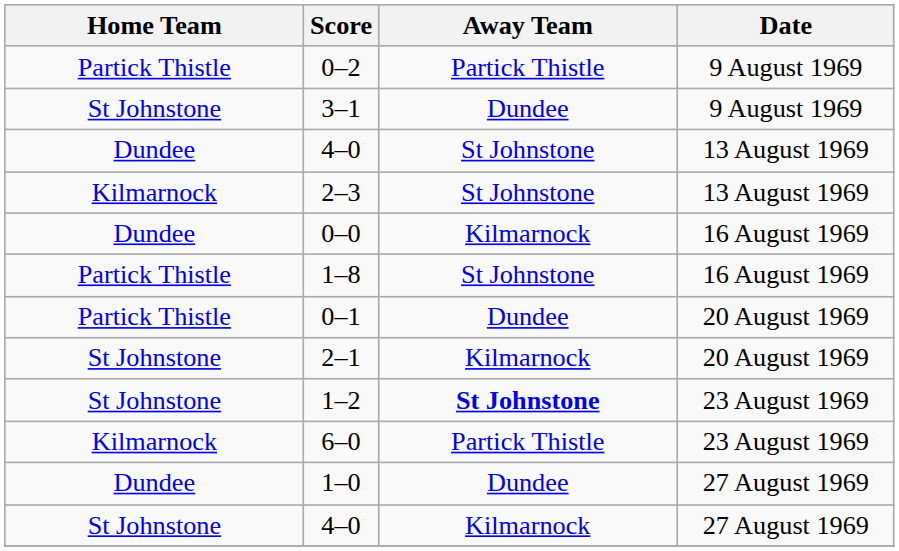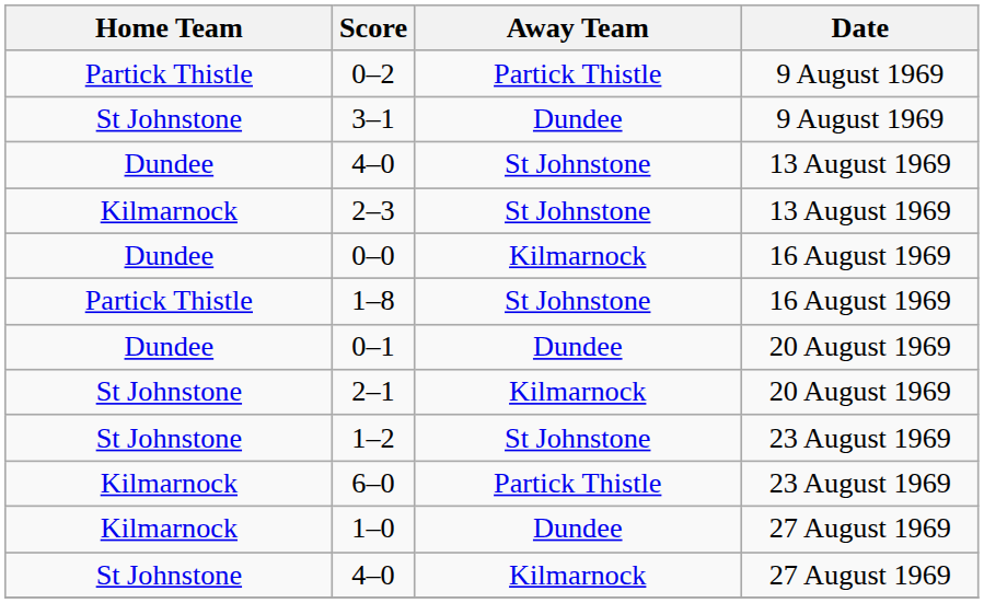0–1 | Home Team: Partick Thistle -> Dundee
1–2 | Away Team: bold -> normal
1–0 | Home Team: Dundee -> Kilmarnock
